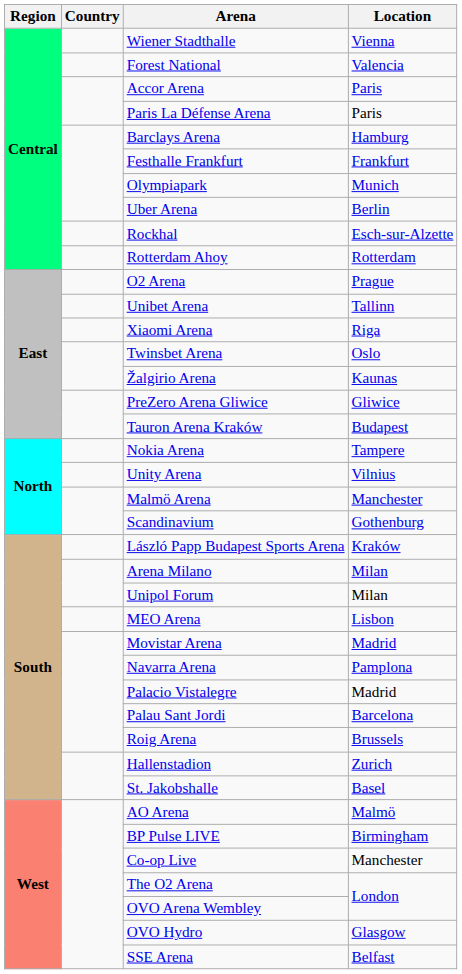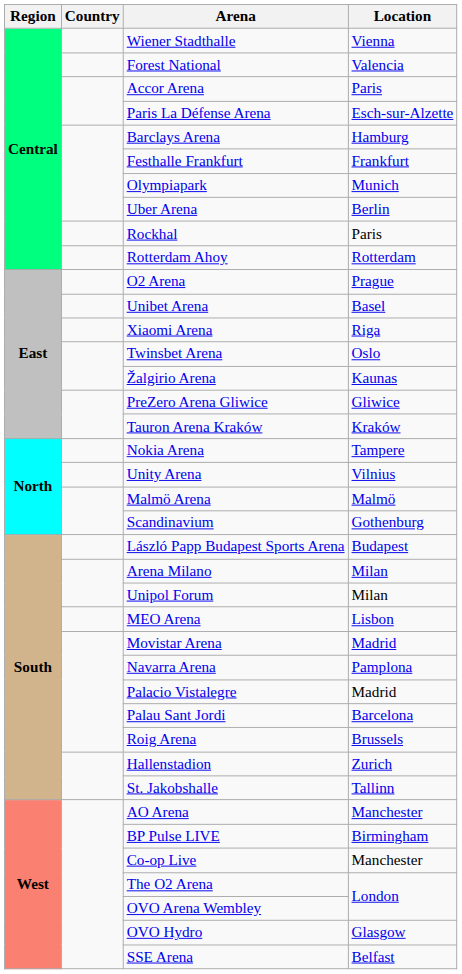Paris La Défense Arena | Location: Paris -> Esch-sur-Alzette
Rockhal | Location: Esch-sur-Alzette -> Paris
Unibet Arena | Location: Tallinn -> Basel
Tauron Arena Kraków | Location: Budapest -> Kraków
Malmö Arena | Location: Manchester -> Malmö
László Papp Budapest Sports Arena | Location: Kraków -> Budapest
St. Jakobshalle | Location: Basel -> Tallinn
AO Arena | Location: Malmö -> Manchester
